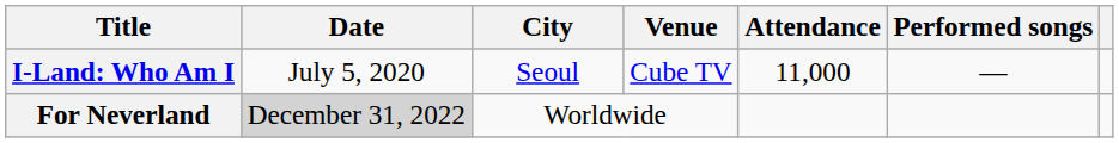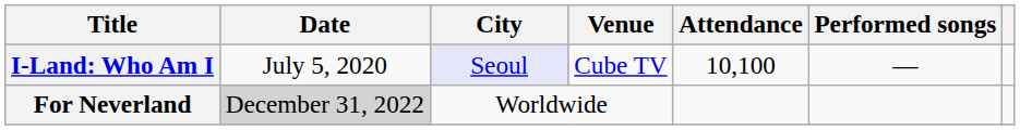I-Land: Who Am I | City: no background -> lavender background
I-Land: Who Am I | Attendance: 11,000 -> 10,100
